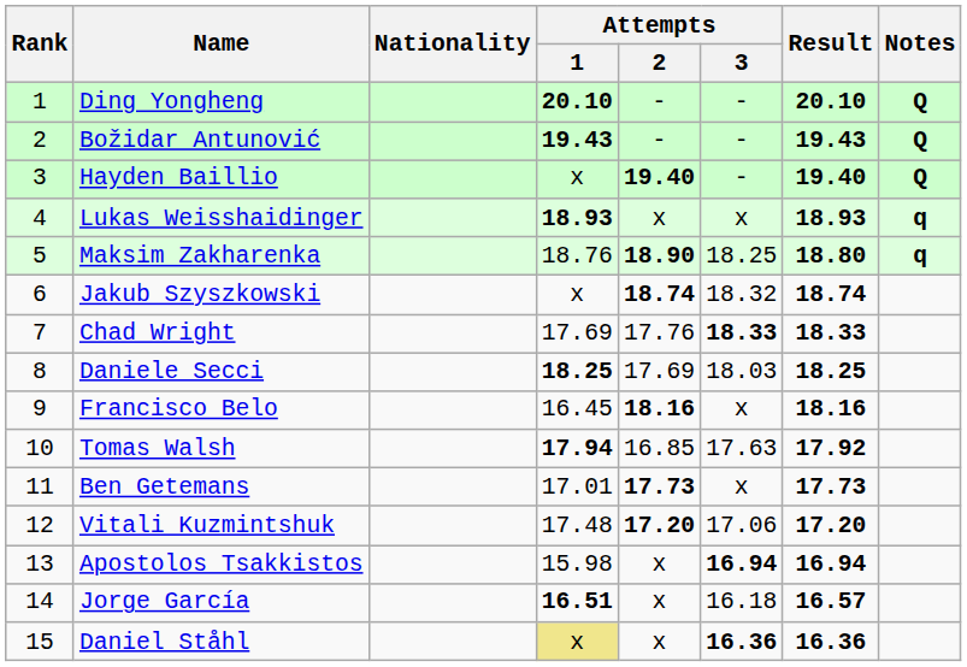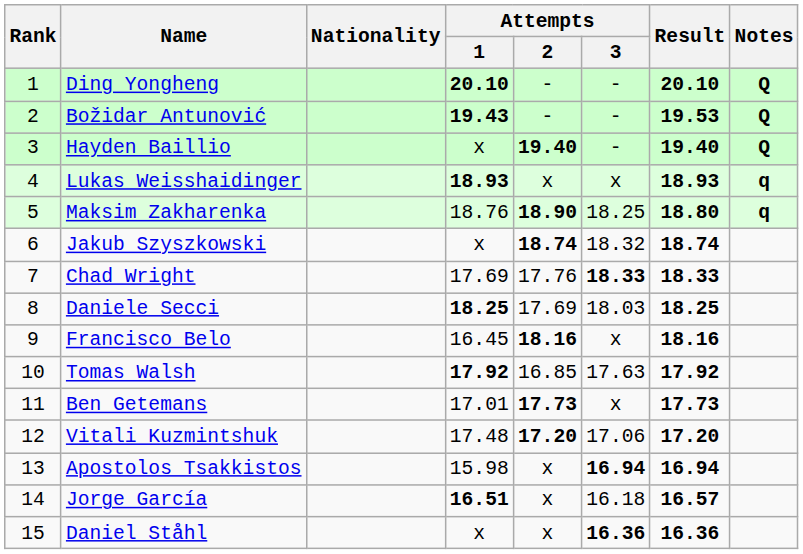Božidar Antunović | Result: 19.43 -> 19.53
Tomas Walsh | Attempts / 1: 17.94 -> 17.92
Daniel Ståhl | Attempts / 1: khaki background -> no background
